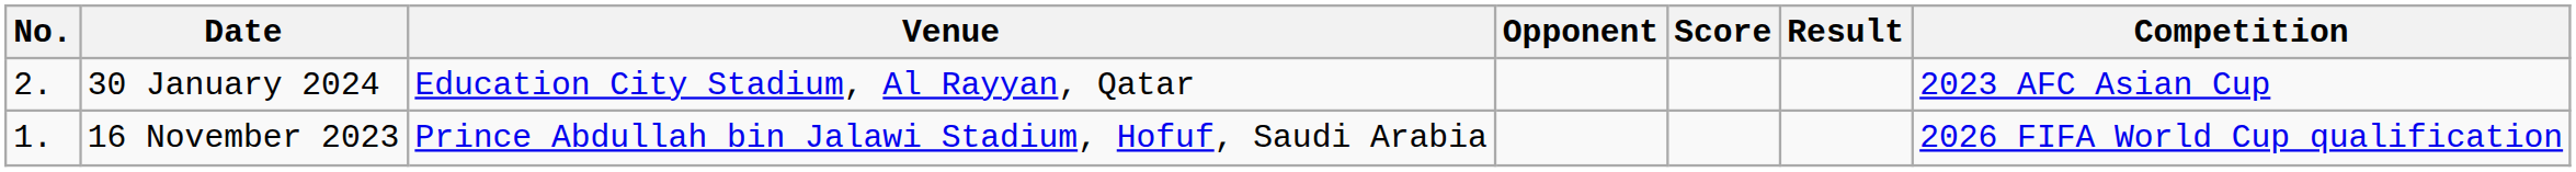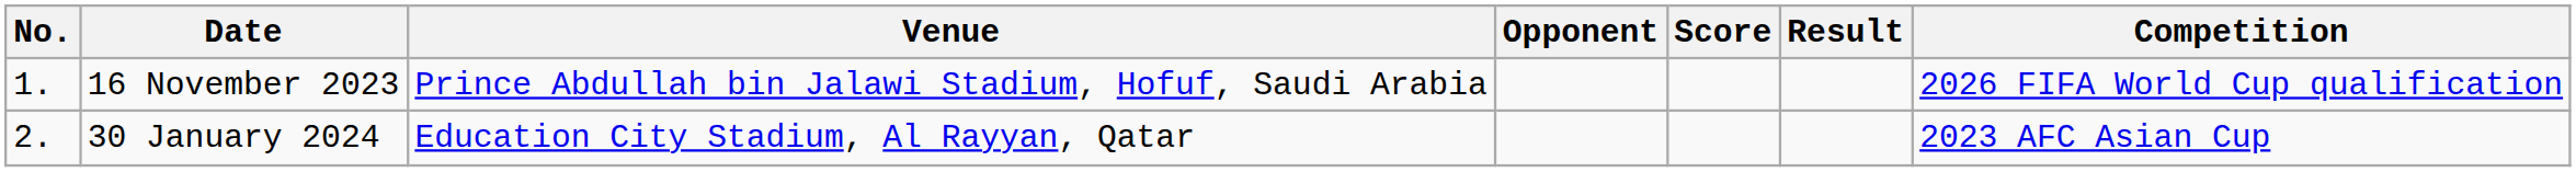rows swapped: 16 November 2023 <-> 30 January 2024
